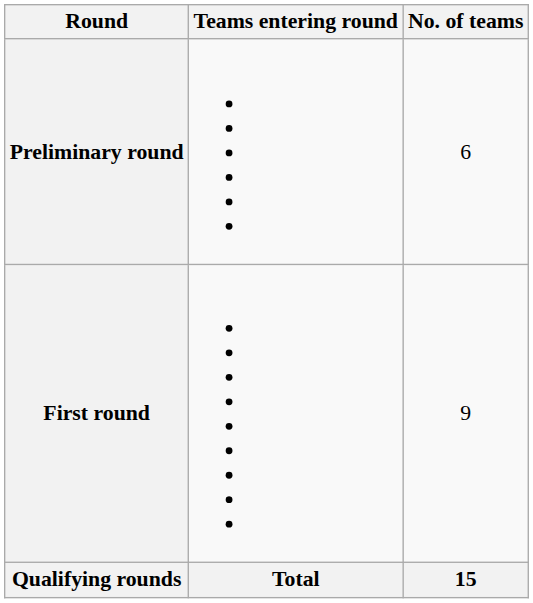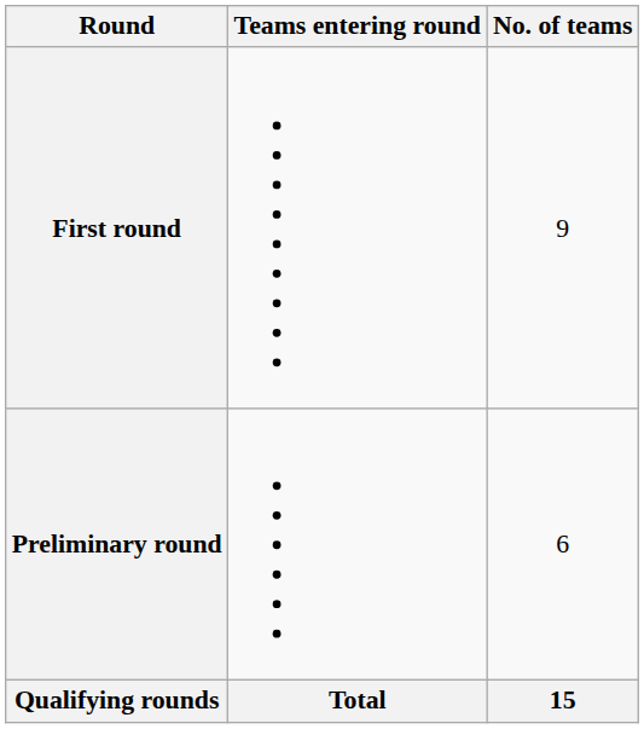rows swapped: Preliminary round <-> First round
